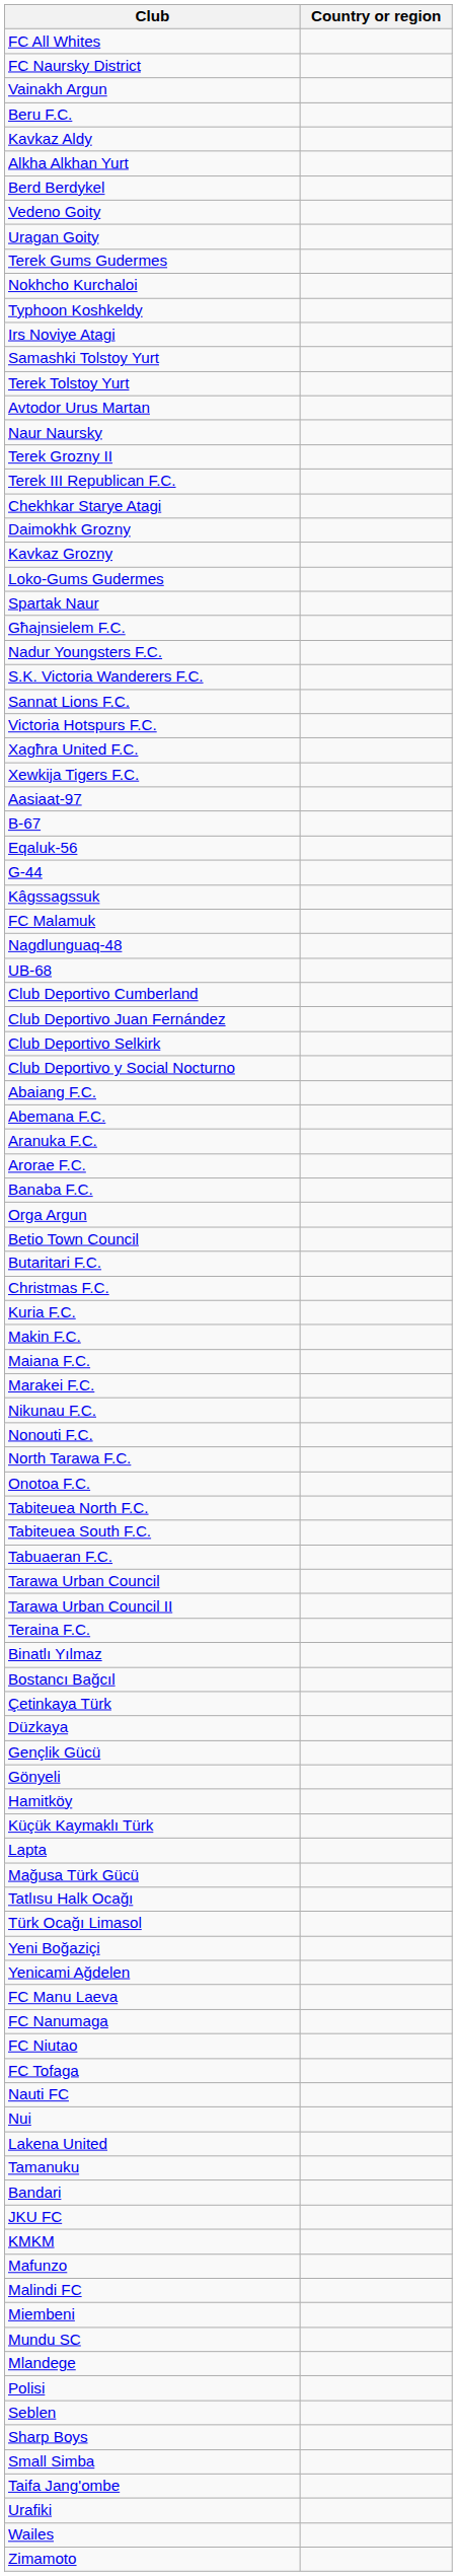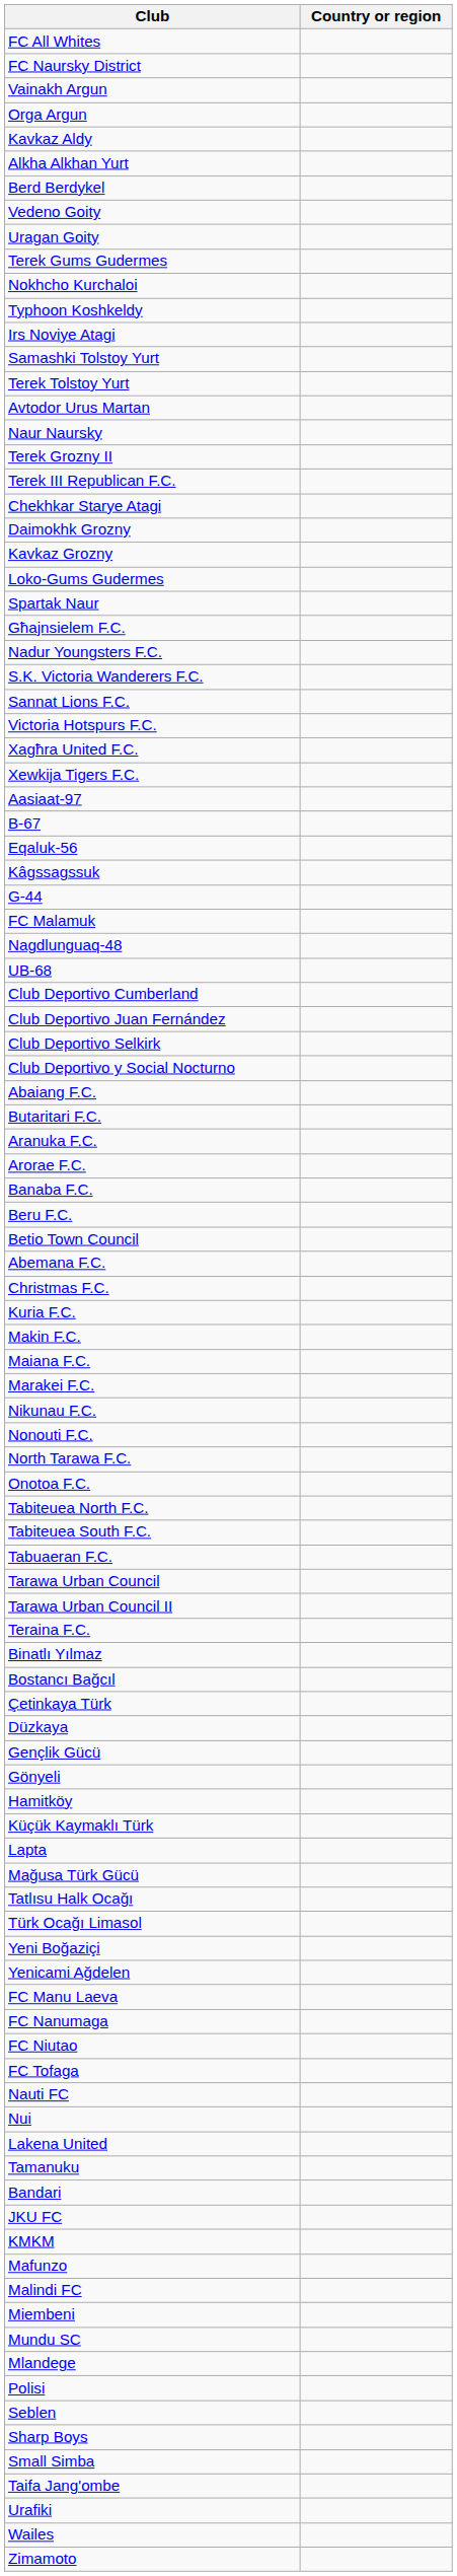rows swapped: Orga Argun <-> Beru F.C.
rows swapped: G-44 <-> Kâgssagssuk
rows swapped: Abemana F.C. <-> Butaritari F.C.
